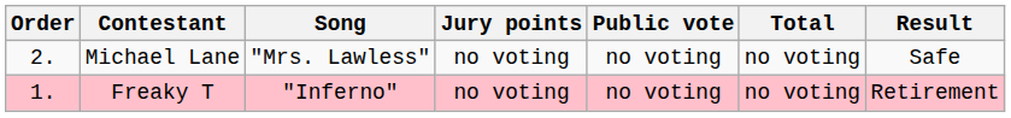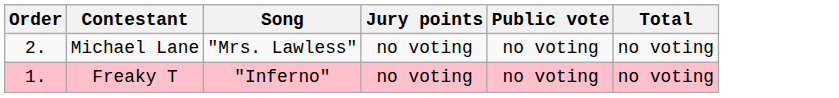- column: Result | Safe | Retirement
